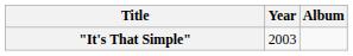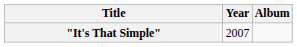"It's That Simple" | Year: 2003 -> 2007
